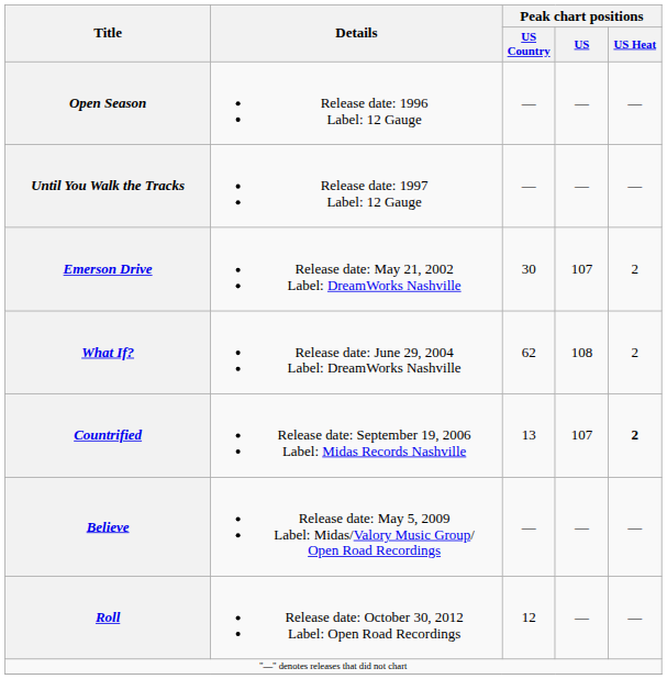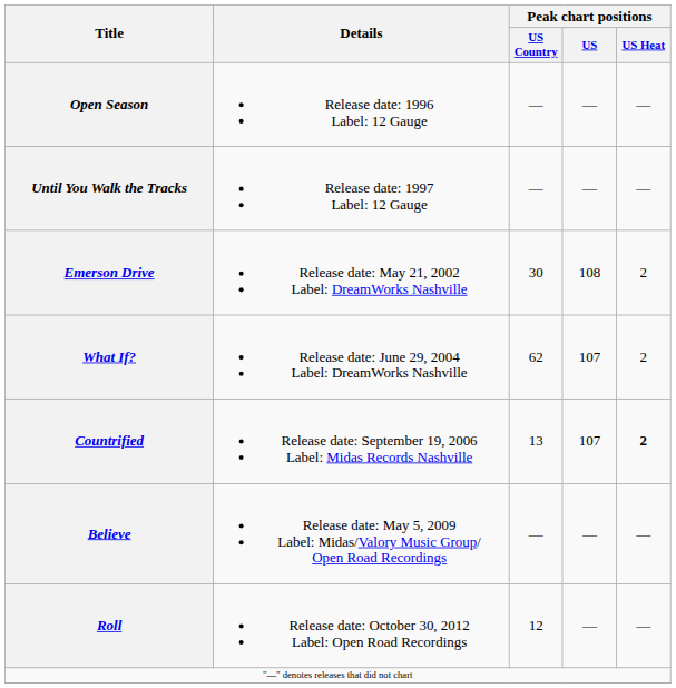Emerson Drive | Peak chart positions / US: 107 -> 108
What If? | Peak chart positions / US: 108 -> 107
